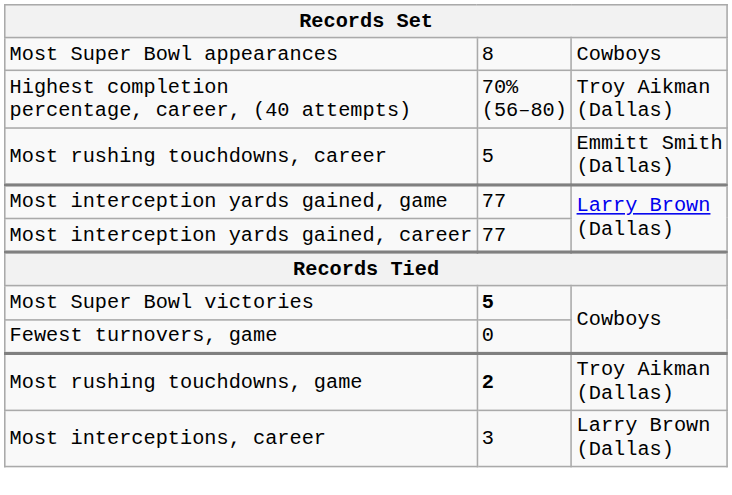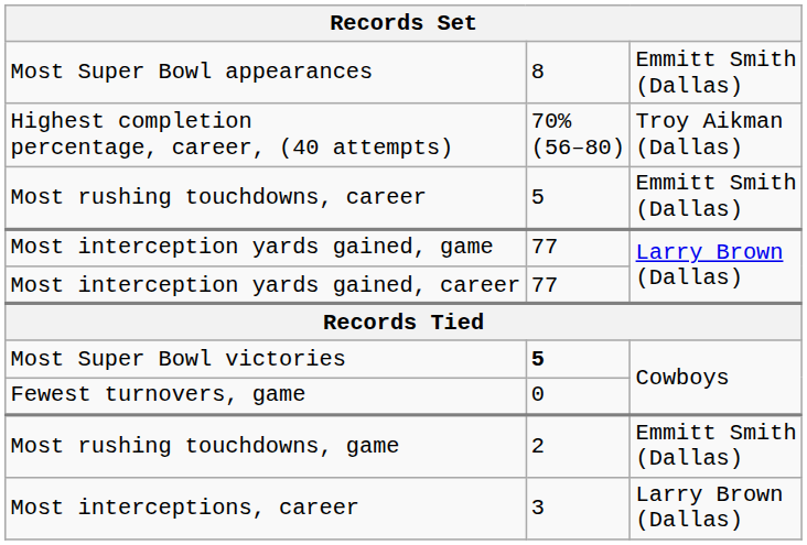Most Super Bowl appearances | column 3: Cowboys -> Emmitt Smith (Dallas)
Most rushing touchdowns, game | column 2: bold -> normal
Most rushing touchdowns, game | column 3: Troy Aikman (Dallas) -> Emmitt Smith (Dallas)
